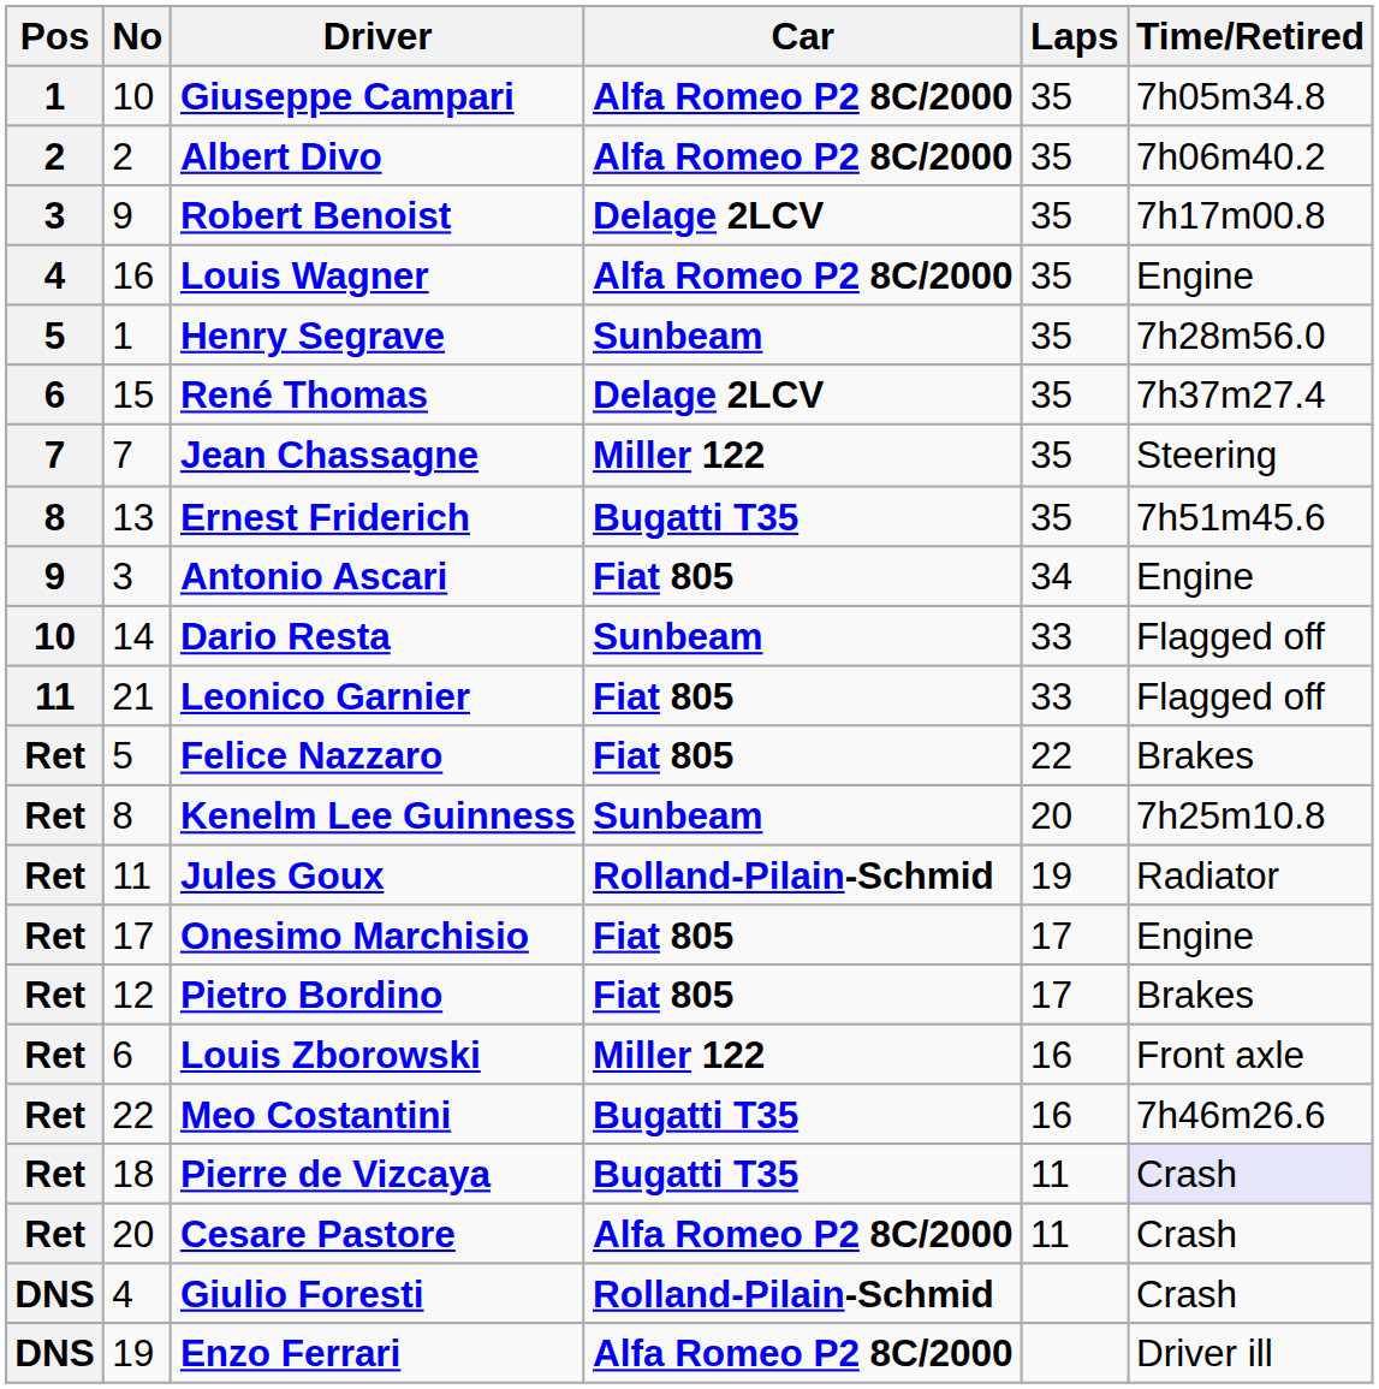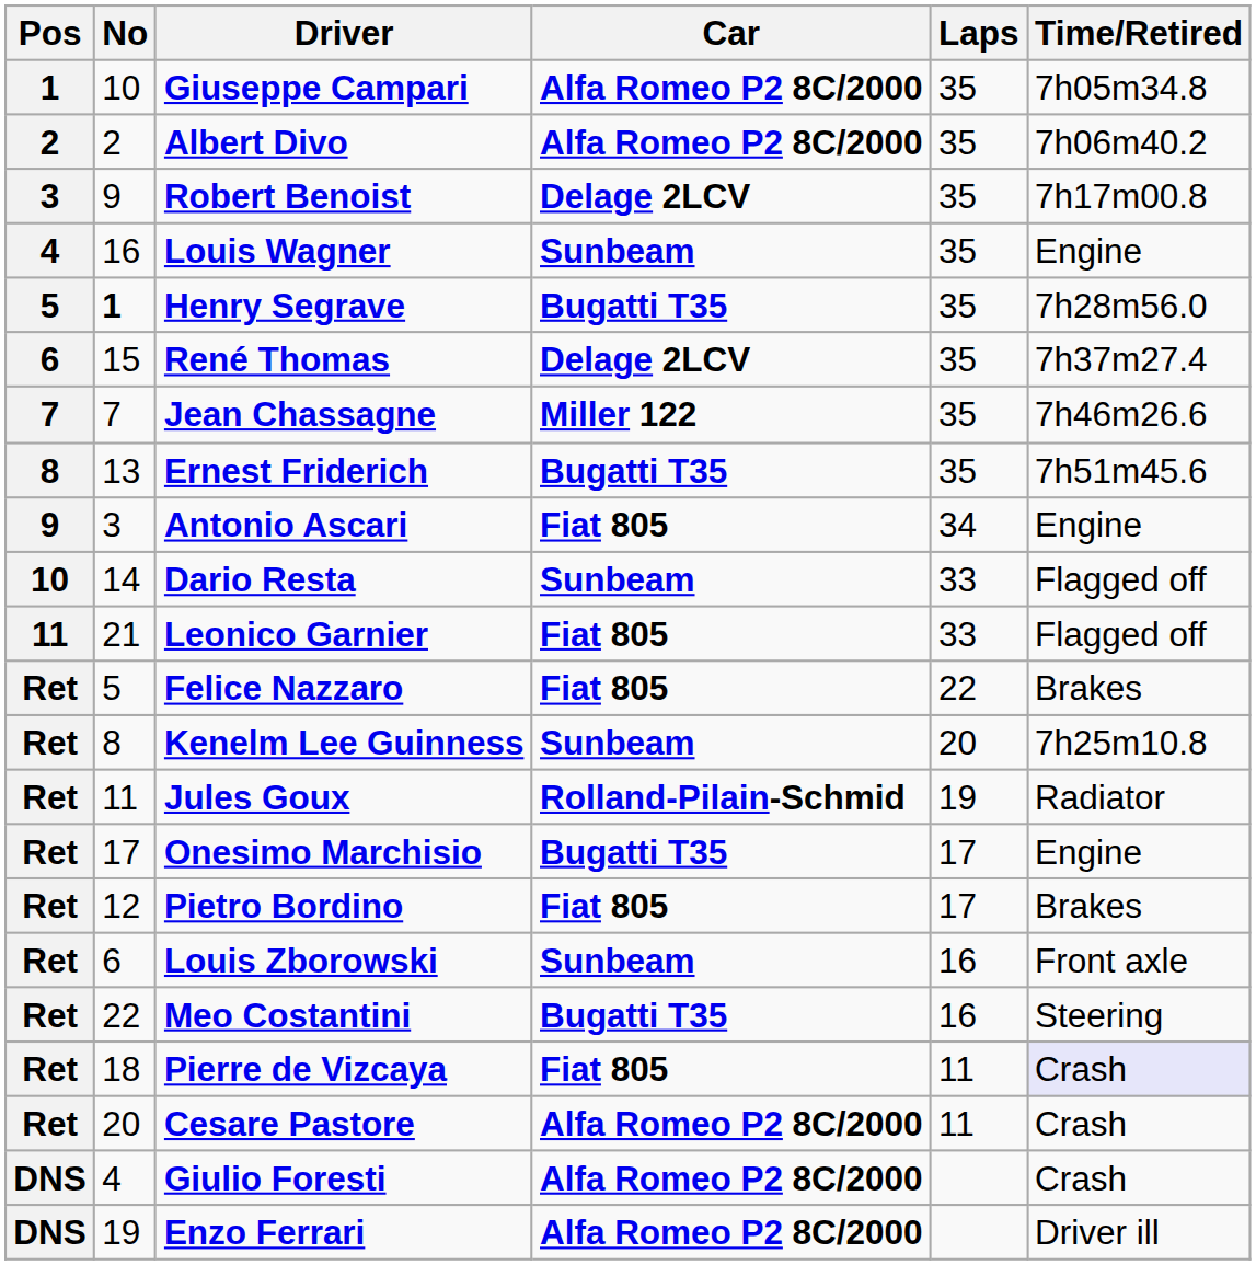Louis Wagner | Car: Alfa Romeo P2 8C/2000 -> Sunbeam
Henry Segrave | No: normal -> bold
Henry Segrave | Car: Sunbeam -> Bugatti T35
Jean Chassagne | Time/Retired: Steering -> 7h46m26.6
Onesimo Marchisio | Car: Fiat 805 -> Bugatti T35
Louis Zborowski | Car: Miller 122 -> Sunbeam
Meo Costantini | Time/Retired: 7h46m26.6 -> Steering
Pierre de Vizcaya | Car: Bugatti T35 -> Fiat 805
Giulio Foresti | Car: Rolland-Pilain-Schmid -> Alfa Romeo P2 8C/2000
